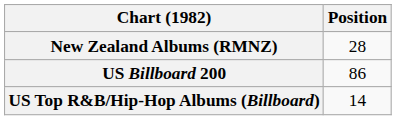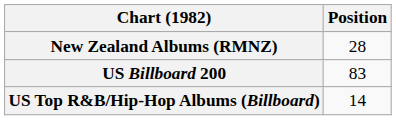US Billboard 200 | Position: 86 -> 83
